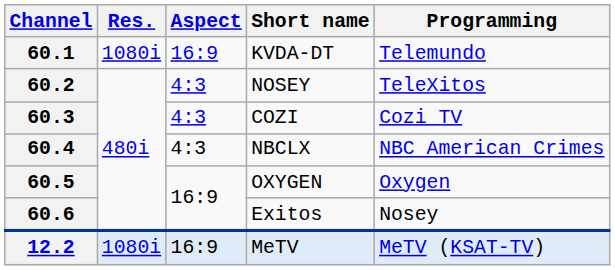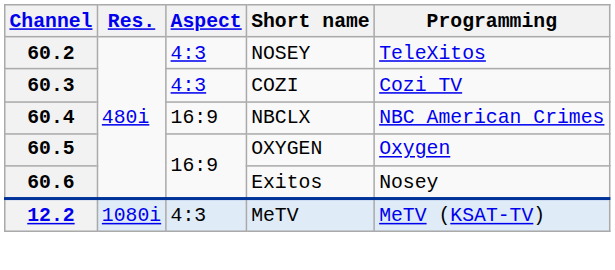- row: 60.1 | 1080i | 16:9 | KVDA-DT | Telemundo
60.4 | Aspect: 4:3 -> 16:9
12.2 | Aspect: 16:9 -> 4:3
